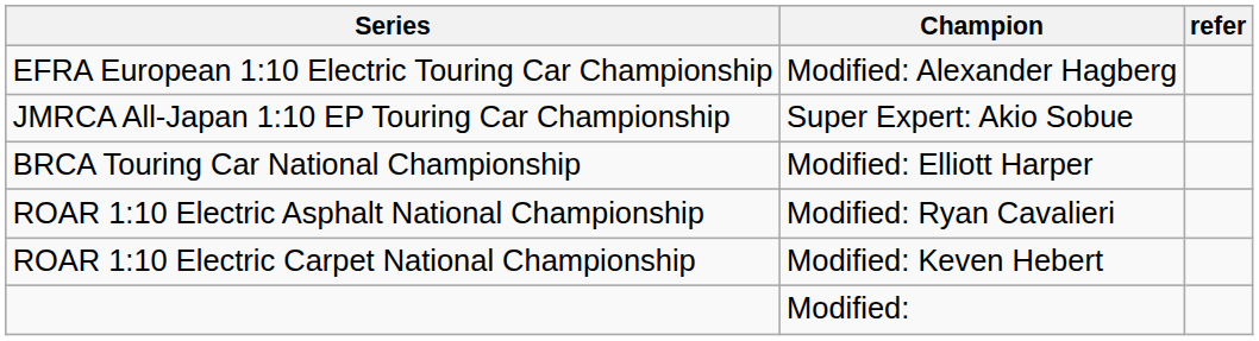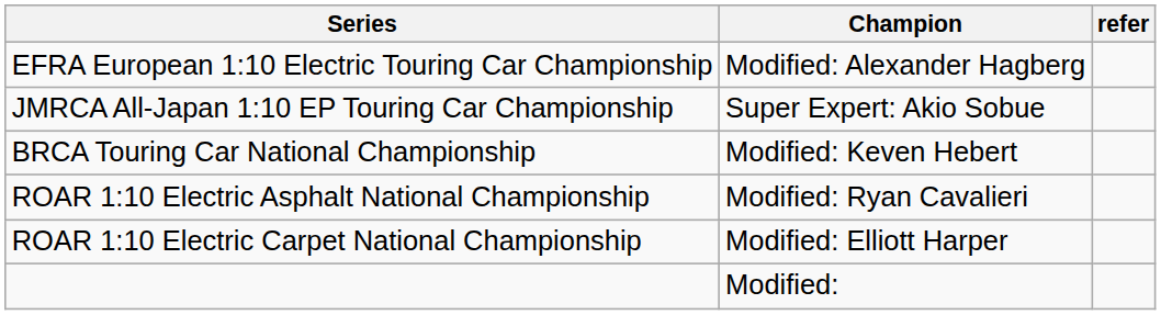BRCA Touring Car National Championship | Champion: Modified: Elliott Harper -> Modified: Keven Hebert
ROAR 1:10 Electric Carpet National Championship | Champion: Modified: Keven Hebert -> Modified: Elliott Harper
